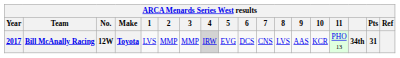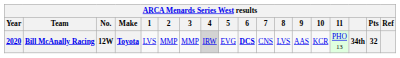Bill McAnally Racing | Year: 2017 -> 2020
Bill McAnally Racing | 6: normal -> bold
Bill McAnally Racing | Pts: 31 -> 32
